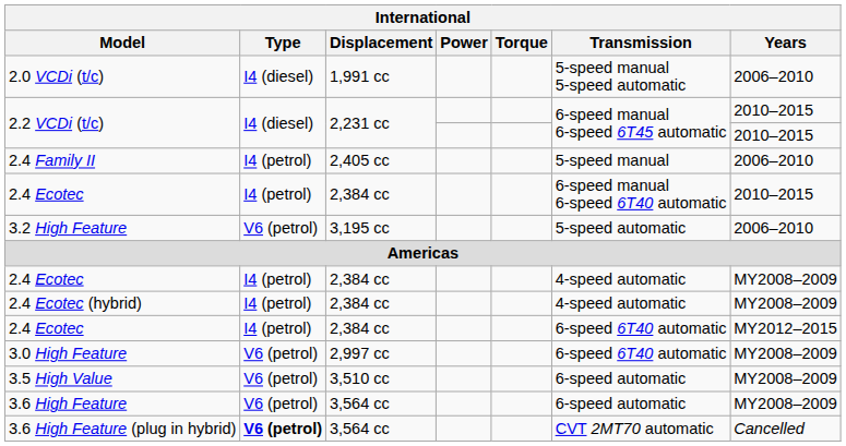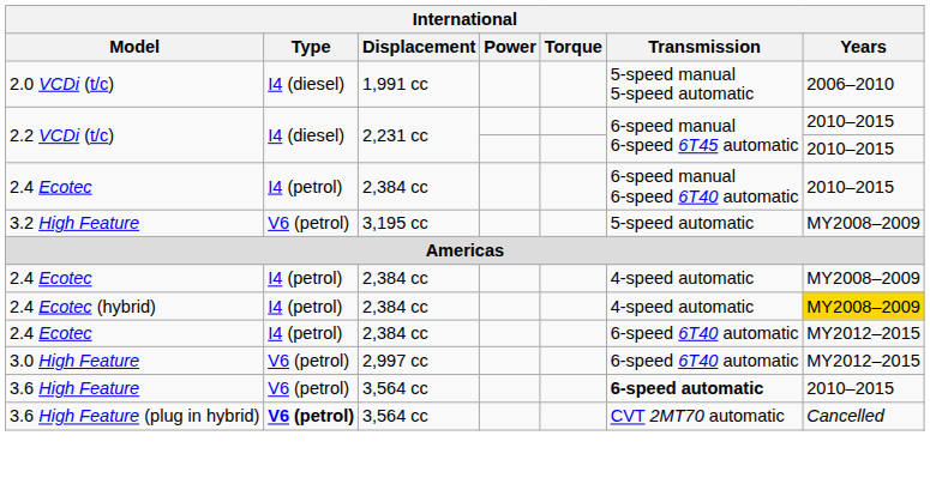- row: 2.4 Family II | I4 (petrol) | 2,405 cc | 5-speed manual | 2006–2010
3.2 High Feature | Years: 2006–2010 -> MY2008–2009
2.4 Ecotec (hybrid) | Years: no background -> gold background
3.0 High Feature | Years: MY2008–2009 -> MY2012–2015
- row: 3.5 High Value | V6 (petrol) | 3,510 cc | 6-speed automatic | MY2008–2009
3.6 High Feature | Transmission: normal -> bold
3.6 High Feature | Years: MY2008–2009 -> 2010–2015
